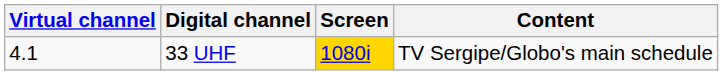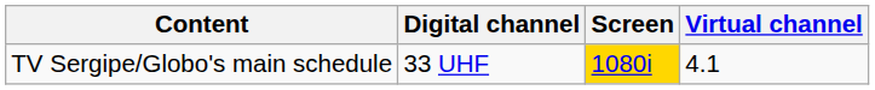columns swapped: Virtual channel <-> Content
